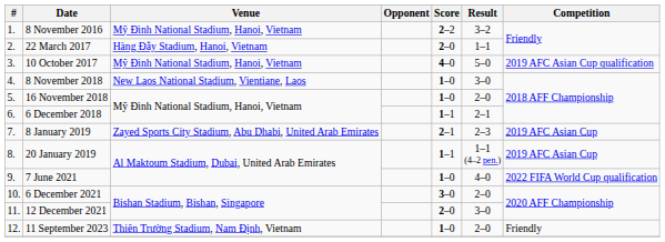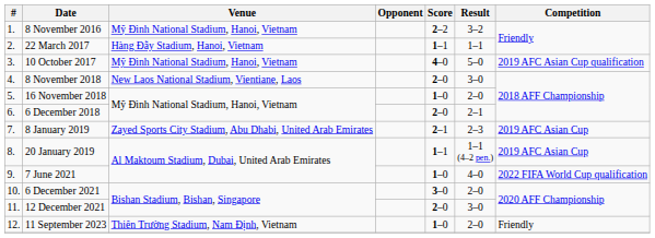22 March 2017 | Score: 2–0 -> 1–1
8 November 2018 | Score: 1–0 -> 2–0
6 December 2018 | Score: 1–1 -> 2–0
